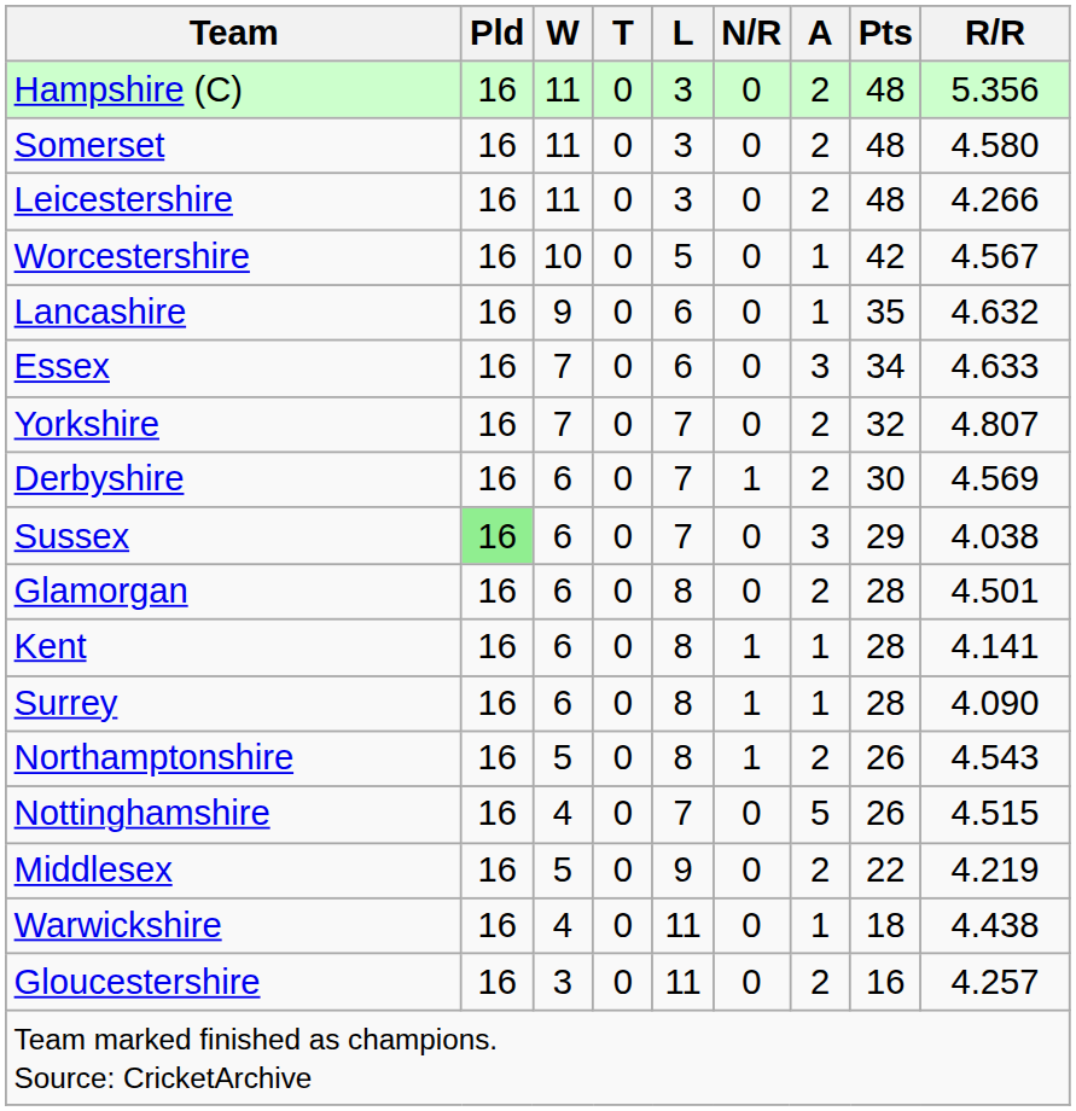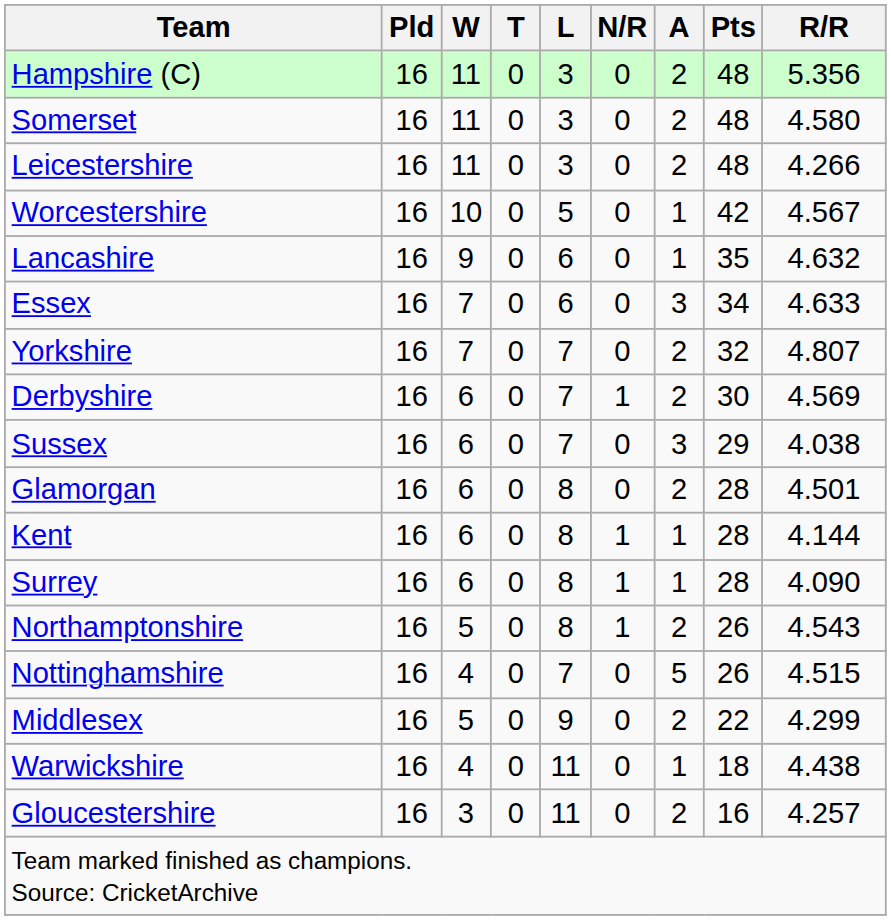Sussex | Pld: lightgreen background -> no background
Kent | R/R: 4.141 -> 4.144
Middlesex | R/R: 4.219 -> 4.299
